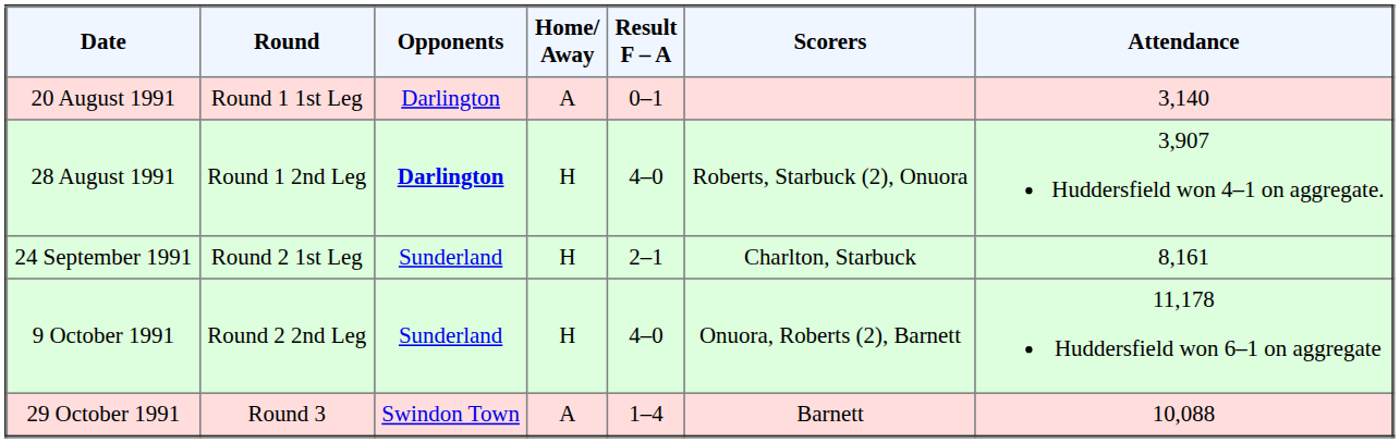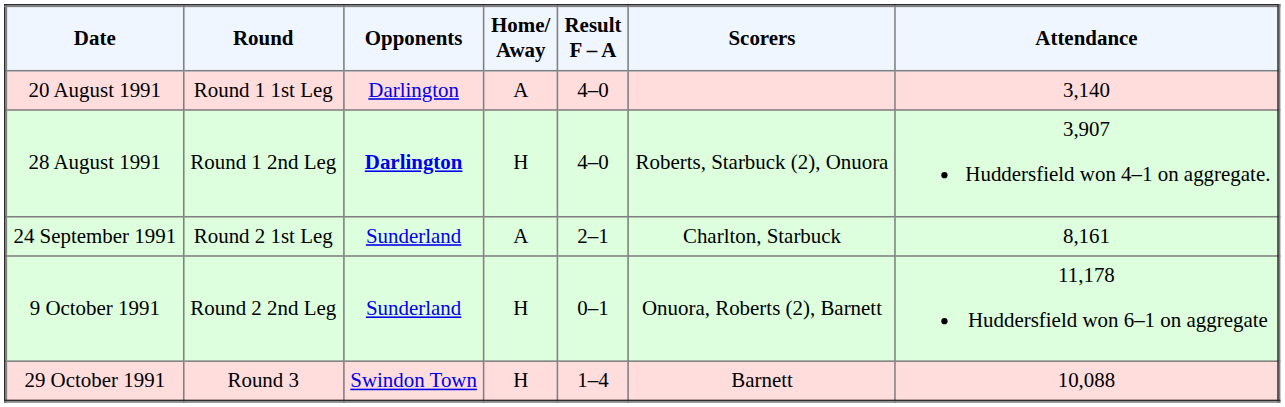20 August 1991 | Result F – A: 0–1 -> 4–0
24 September 1991 | Home/ Away: H -> A
9 October 1991 | Result F – A: 4–0 -> 0–1
29 October 1991 | Home/ Away: A -> H
